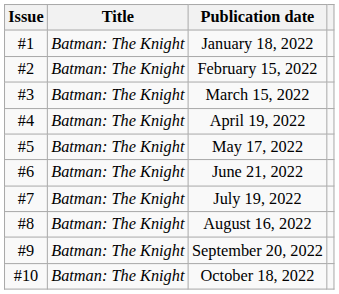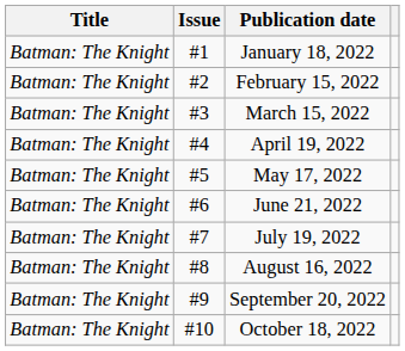columns swapped: Title <-> Issue
